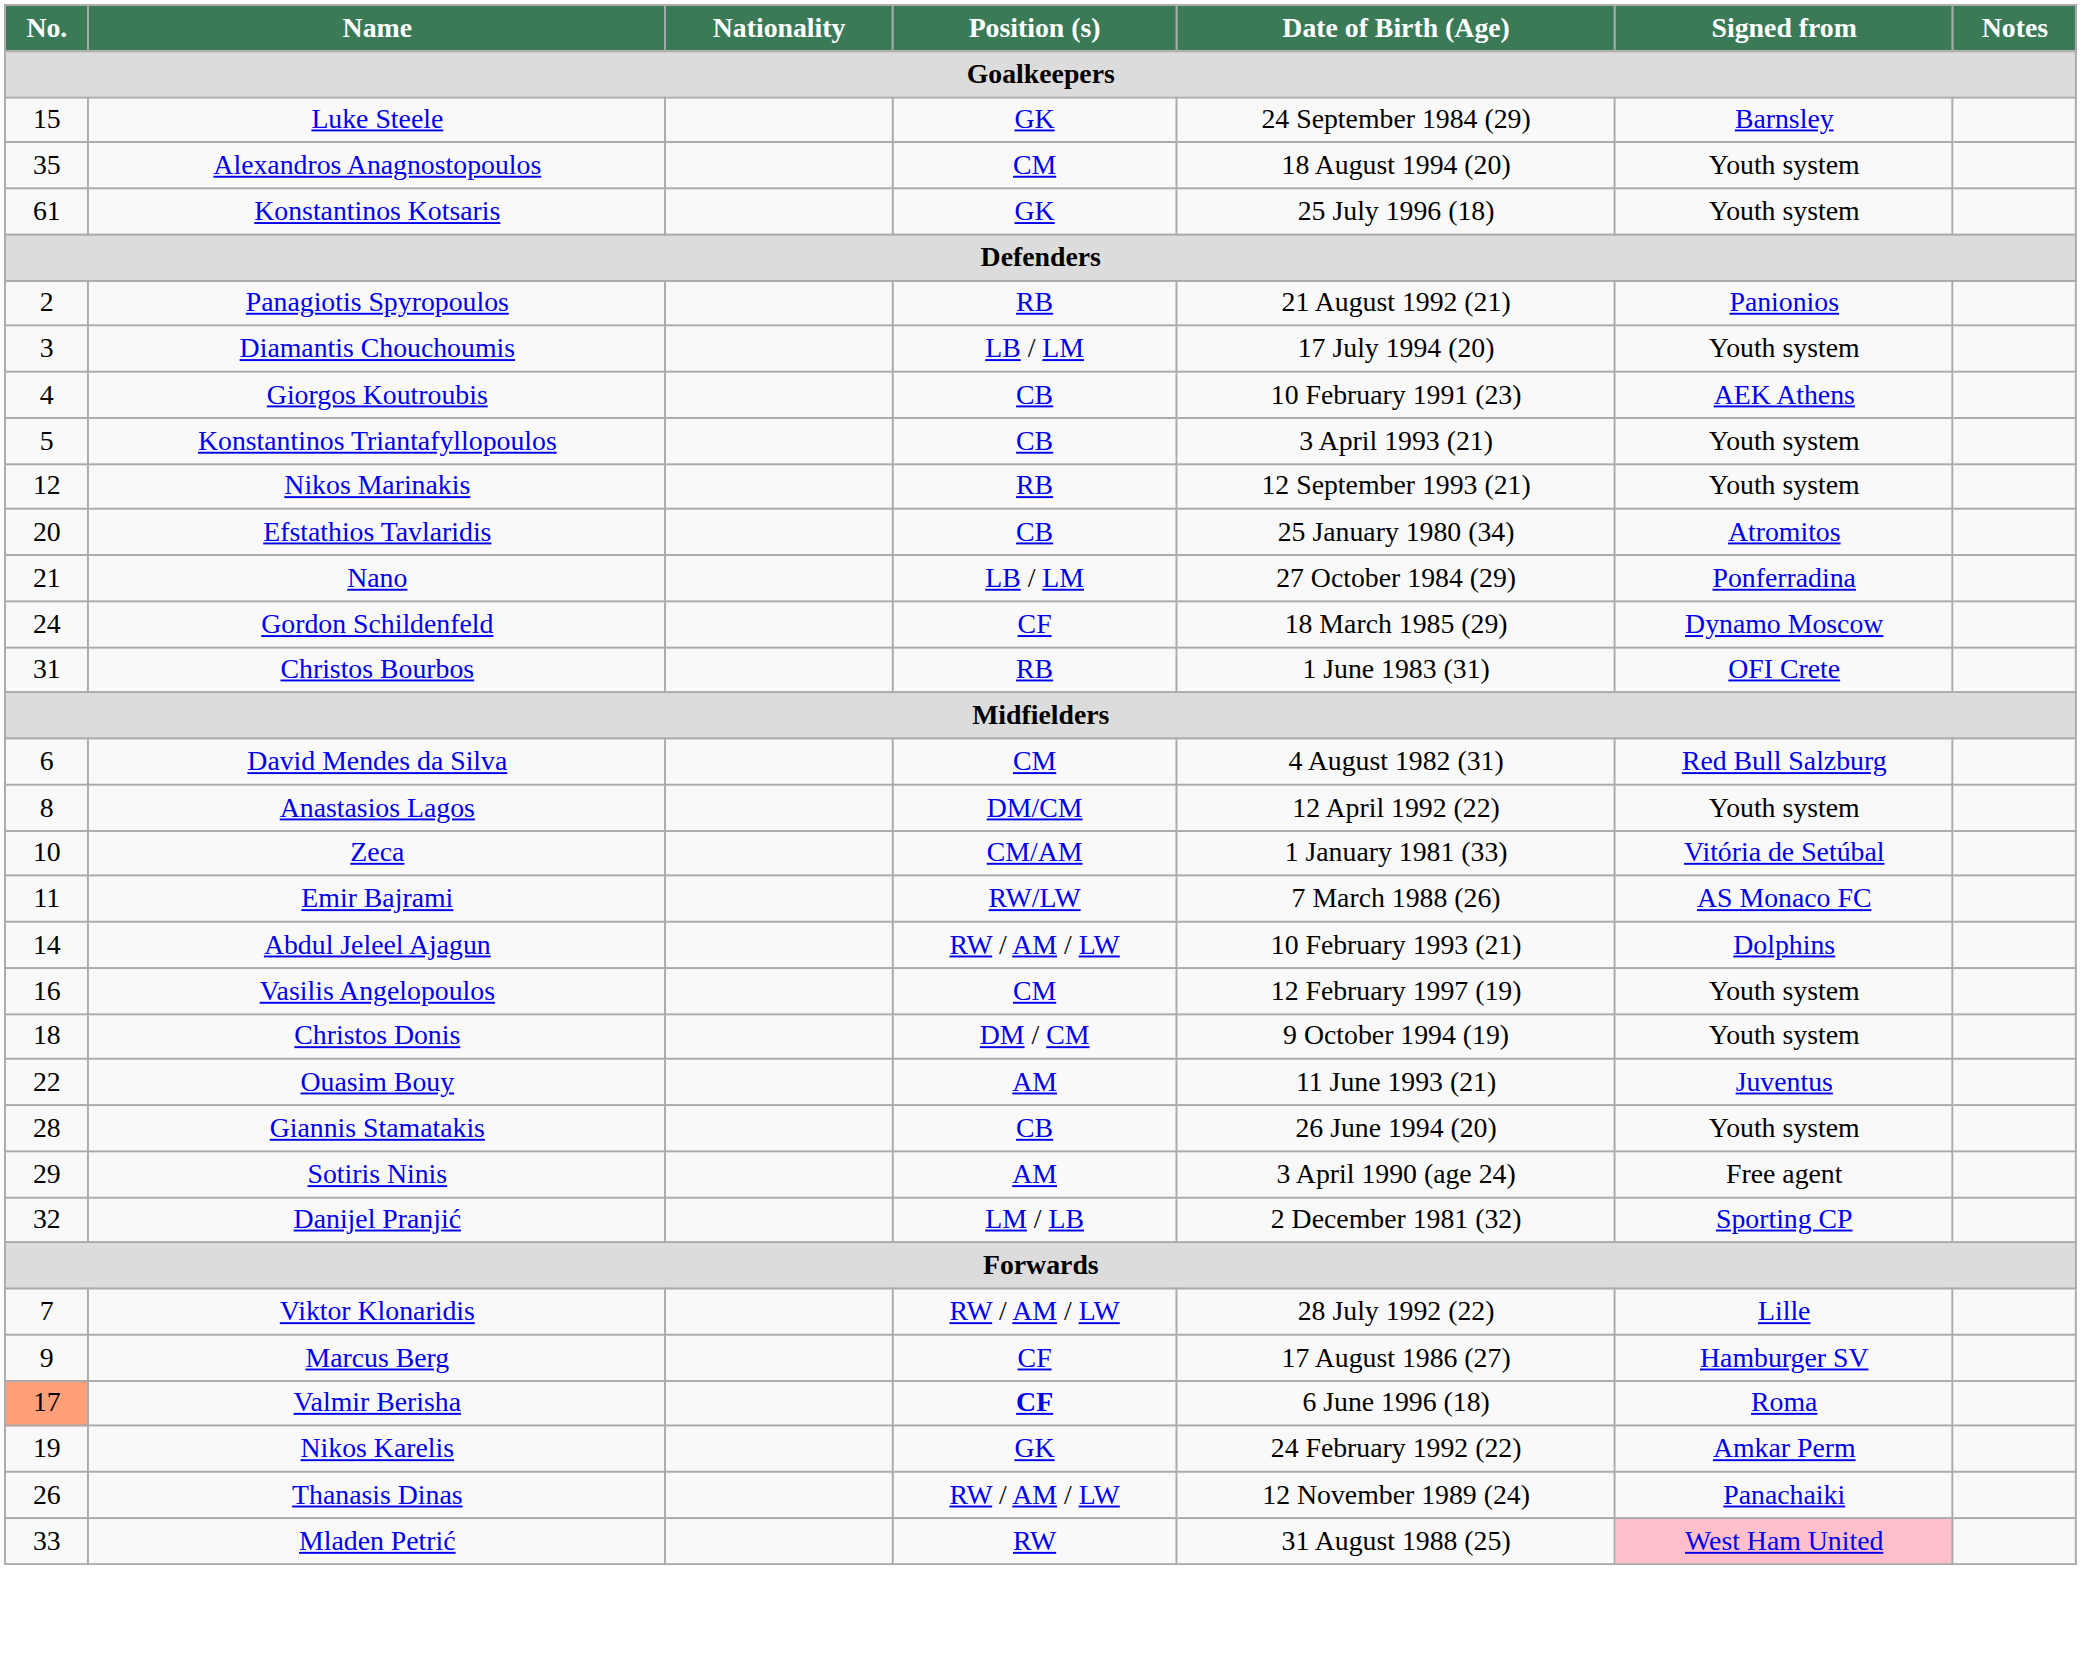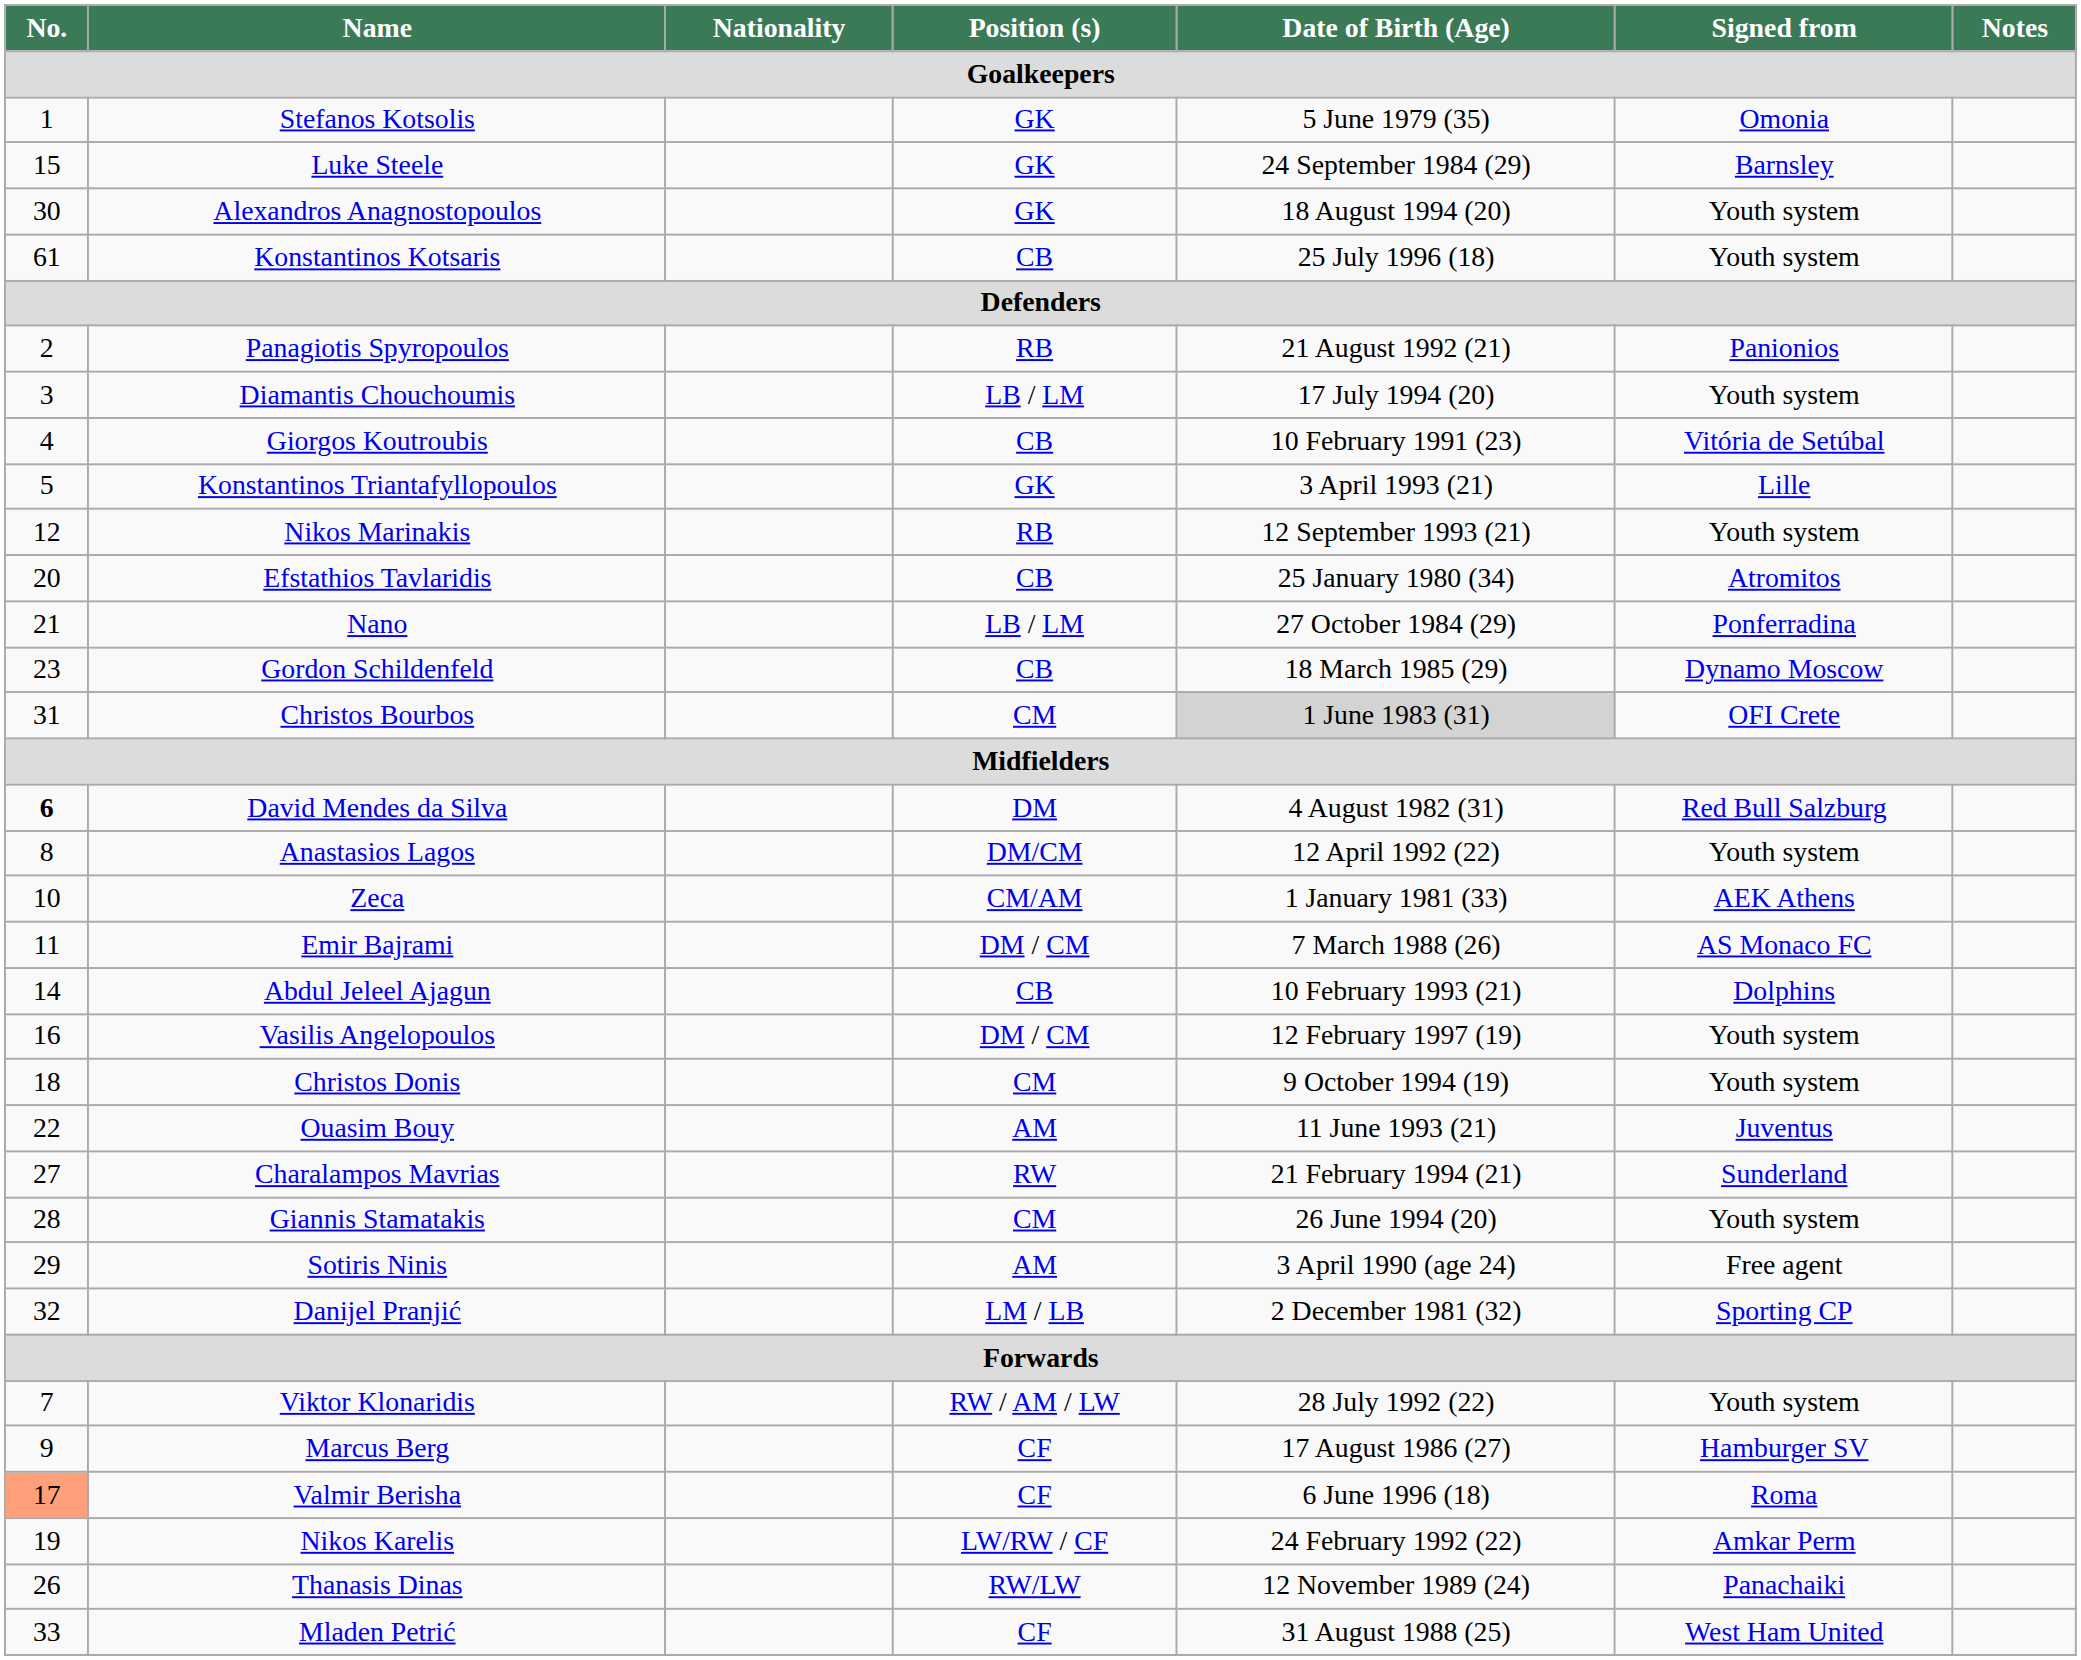+ row: 1 | Stefanos Kotsolis | GK | 5 June 1979 (35) | Omonia
Alexandros Anagnostopoulos | No.: 35 -> 30
Alexandros Anagnostopoulos | Position (s): CM -> GK
Konstantinos Kotsaris | Position (s): GK -> CB
Giorgos Koutroubis | Signed from: AEK Athens -> Vitória de Setúbal
Konstantinos Triantafyllopoulos | Position (s): CB -> GK
Konstantinos Triantafyllopoulos | Signed from: Youth system -> Lille
Gordon Schildenfeld | No.: 24 -> 23
Gordon Schildenfeld | Position (s): CF -> CB
Christos Bourbos | Position (s): RB -> CM
Christos Bourbos | Date of Birth (Age): no background -> lightgrey background
David Mendes da Silva | No.: normal -> bold
David Mendes da Silva | Position (s): CM -> DM
Zeca | Signed from: Vitória de Setúbal -> AEK Athens
Emir Bajrami | Position (s): RW/LW -> DM / CM
Abdul Jeleel Ajagun | Position (s): RW / AM / LW -> CB
Vasilis Angelopoulos | Position (s): CM -> DM / CM
Christos Donis | Position (s): DM / CM -> CM
+ row: 27 | Charalampos Mavrias | RW | 21 February 1994 (21) | Sunderland
Giannis Stamatakis | Position (s): CB -> CM
Viktor Klonaridis | Signed from: Lille -> Youth system
Valmir Berisha | Position (s): bold -> normal
Nikos Karelis | Position (s): GK -> LW/RW / CF
Thanasis Dinas | Position (s): RW / AM / LW -> RW/LW
Mladen Petrić | Position (s): RW -> CF
Mladen Petrić | Signed from: pink background -> no background
